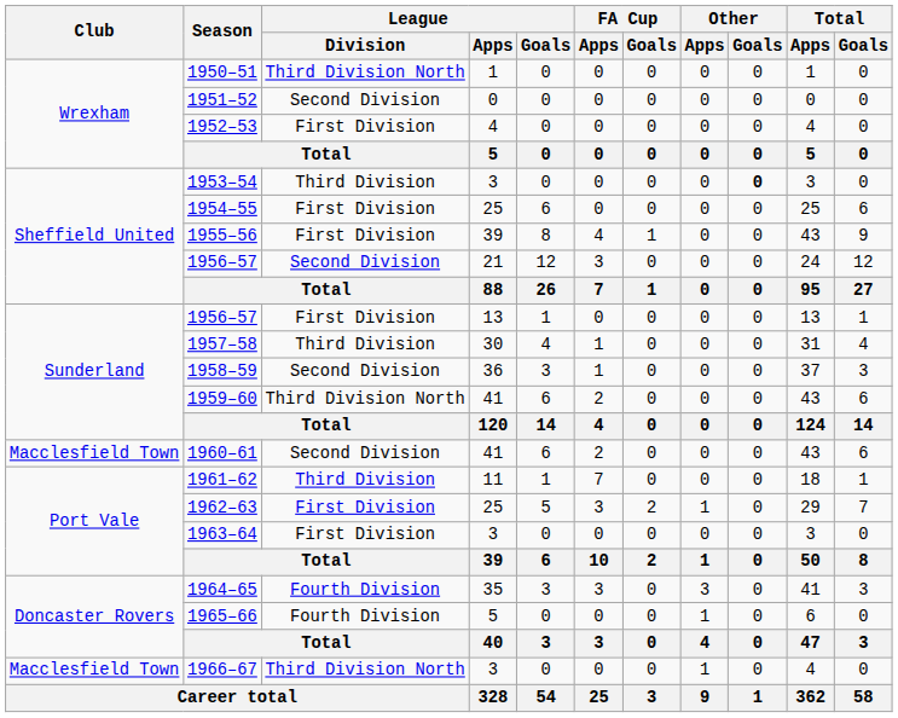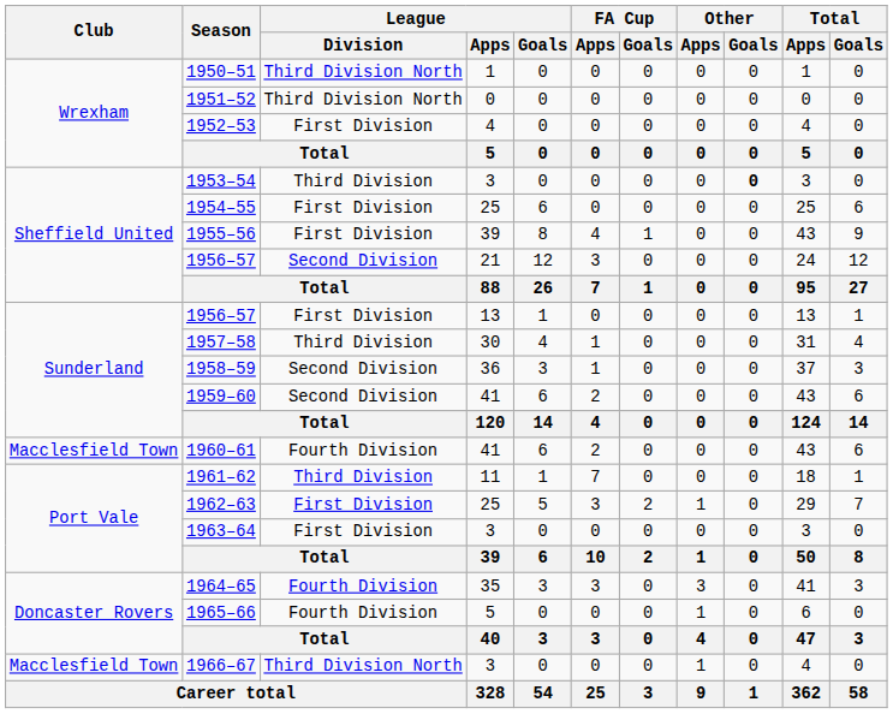1951–52 | League / Division: Second Division -> Third Division North
1959–60 | League / Division: Third Division North -> Second Division
1960–61 | League / Division: Second Division -> Fourth Division
